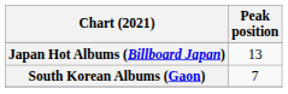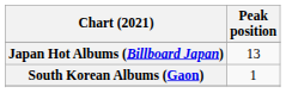South Korean Albums (Gaon) | Peak position: 7 -> 1
